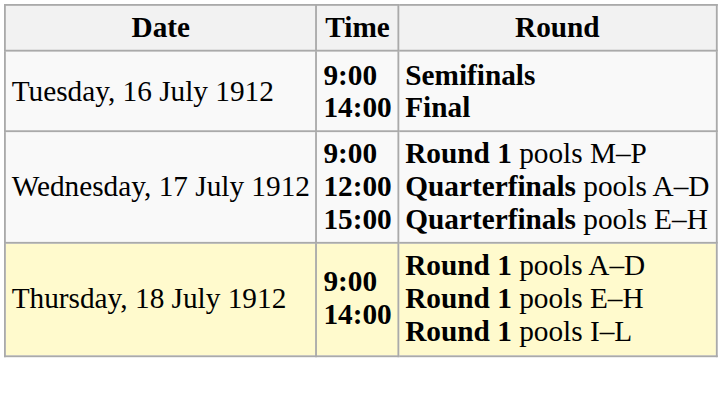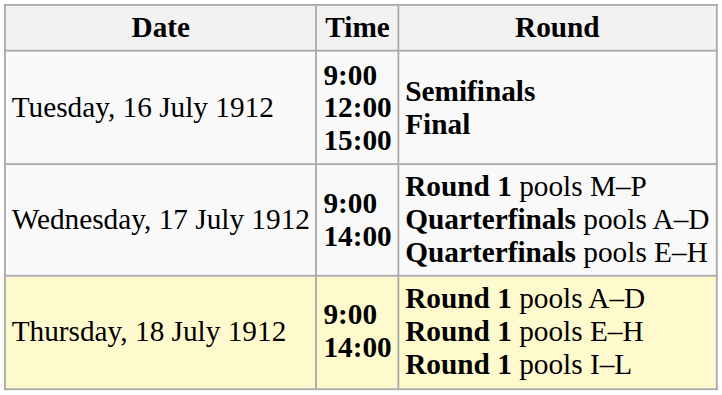Tuesday, 16 July 1912 | Time: 9:00 14:00 -> 9:00 12:00 15:00
Wednesday, 17 July 1912 | Time: 9:00 12:00 15:00 -> 9:00 14:00
